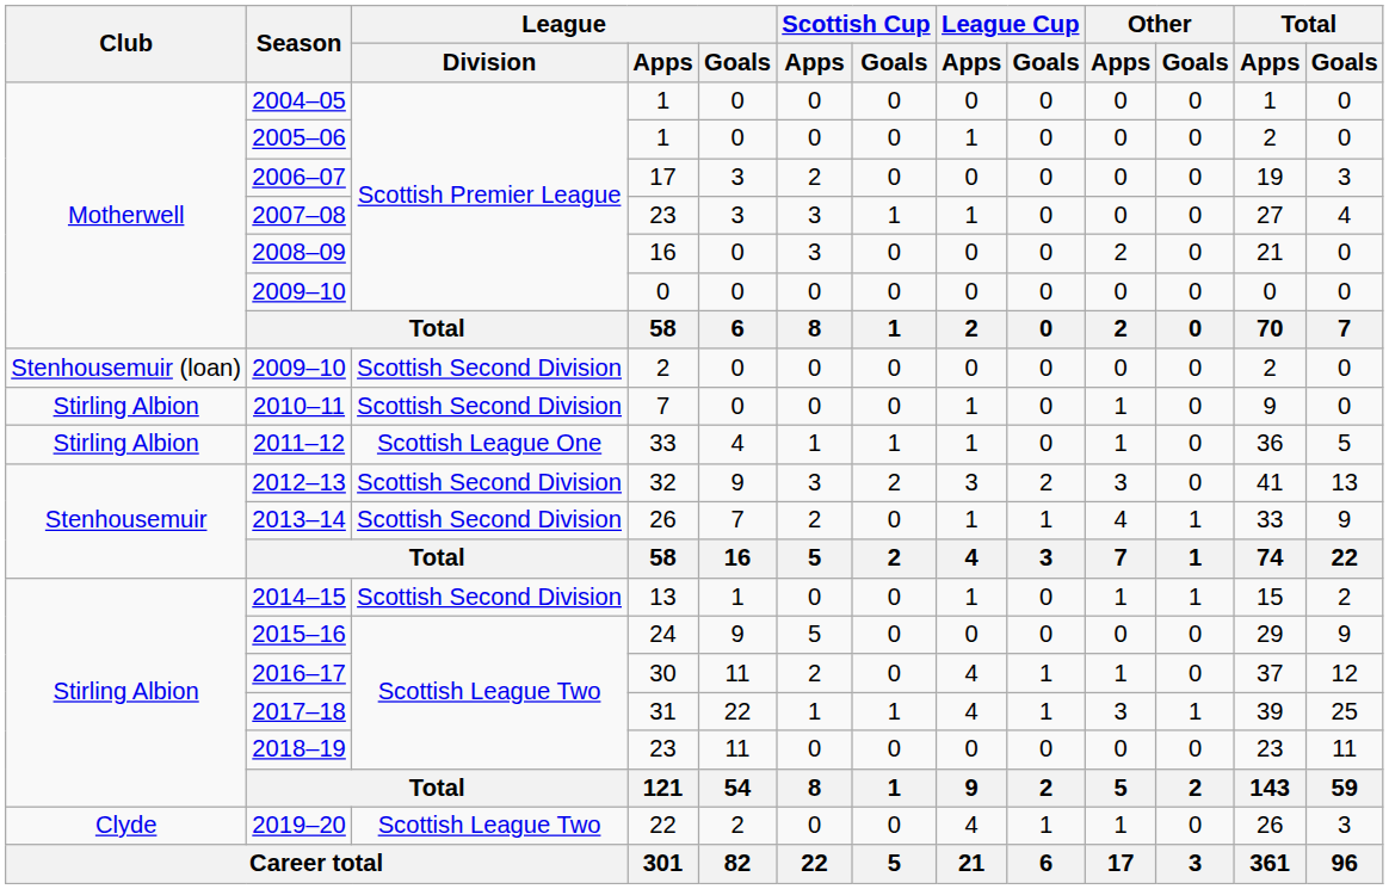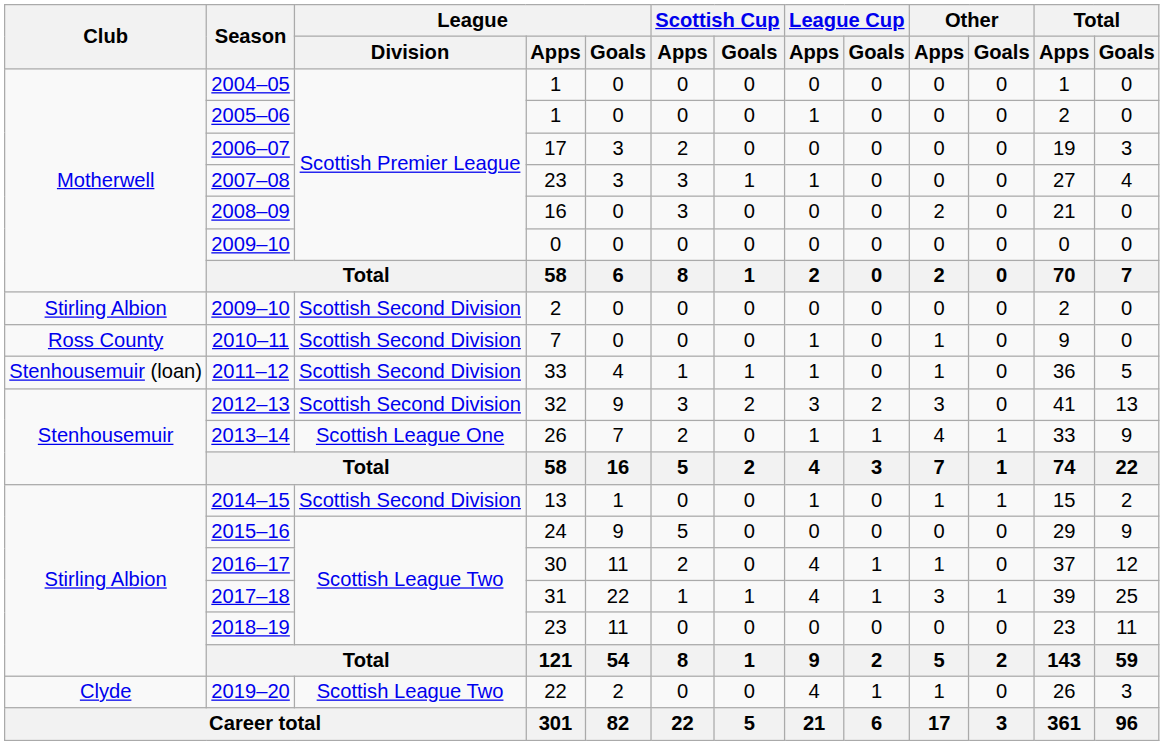2009–10 / 2 | Club: Stenhousemuir (loan) -> Stirling Albion
2010–11 | Club: Stirling Albion -> Ross County
2011–12 | Club: Stirling Albion -> Stenhousemuir (loan)
2011–12 | League / Division: Scottish League One -> Scottish Second Division
2013–14 | League / Division: Scottish Second Division -> Scottish League One
